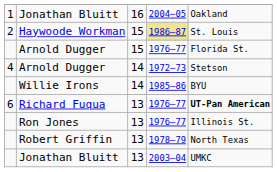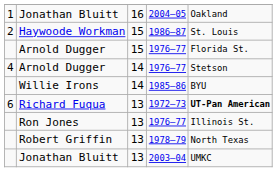Haywoode Workman | column 4: khaki background -> no background
4 / Arnold Dugger | column 4: 1972–73 -> 1976–77
Richard Fuqua | column 4: 1976–77 -> 1972–73
